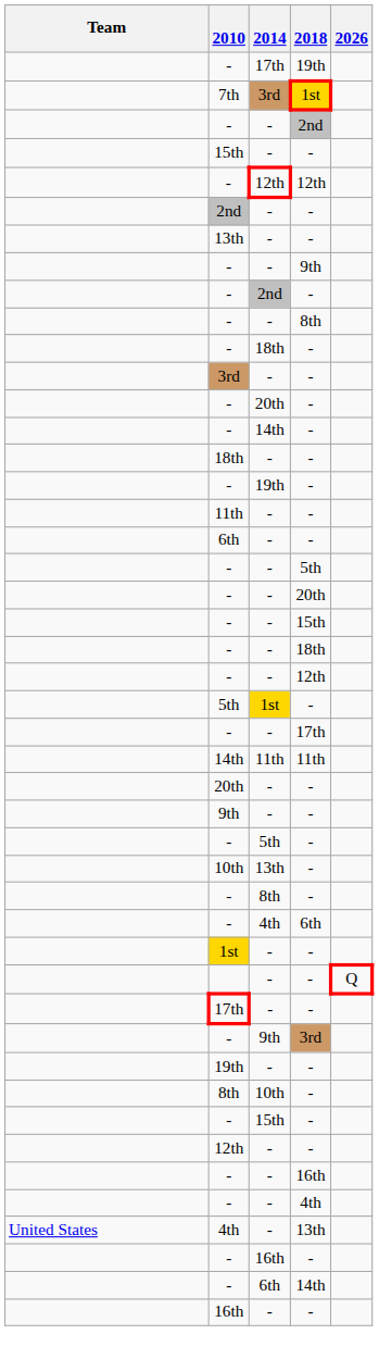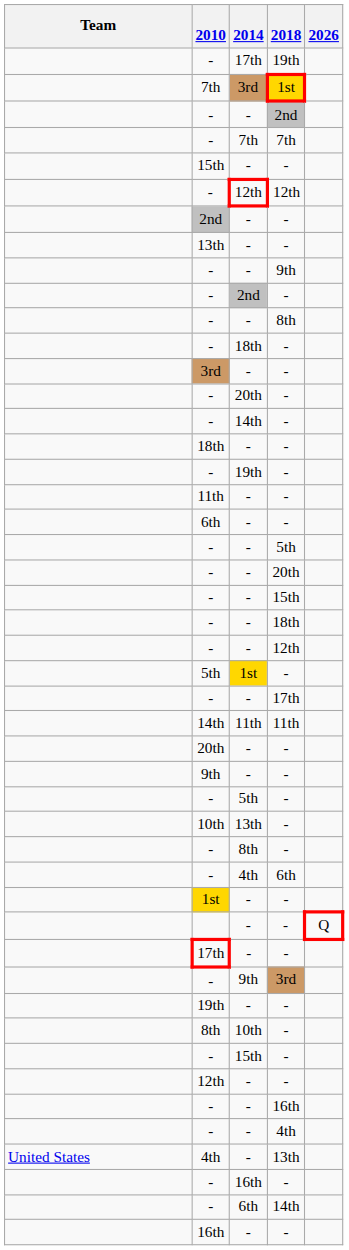+ row: - | 7th | 7th
